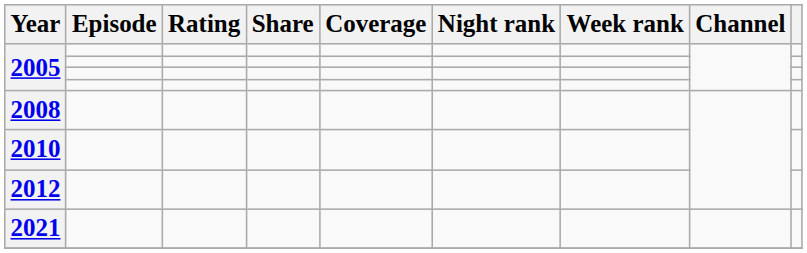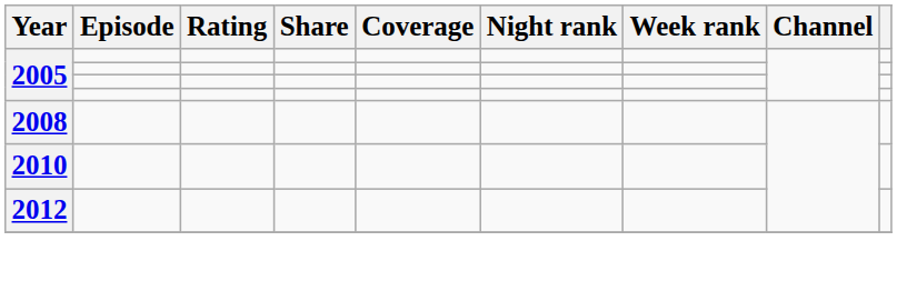- row: 2021
